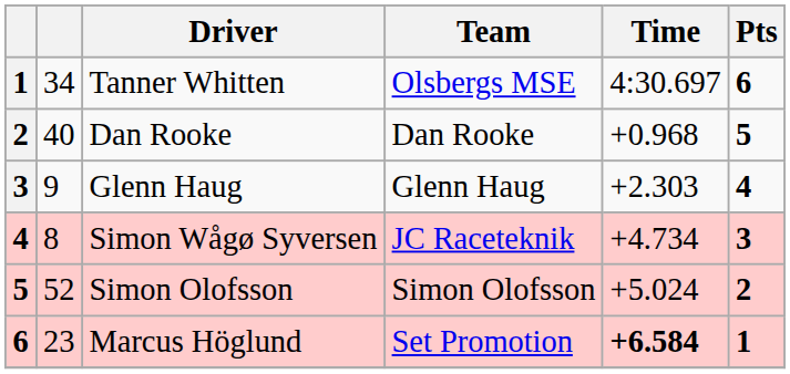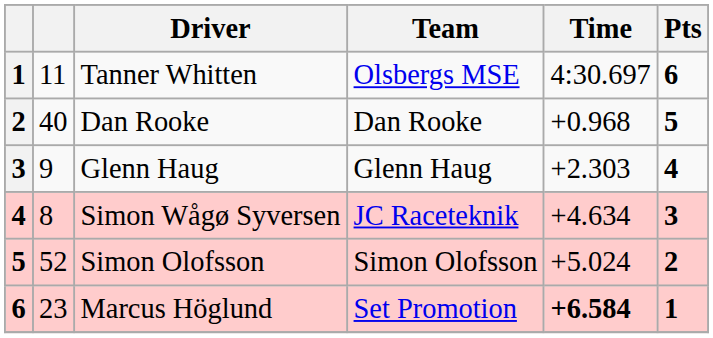Tanner Whitten | column 2: 34 -> 11
Simon Wågø Syversen | Time: +4.734 -> +4.634
